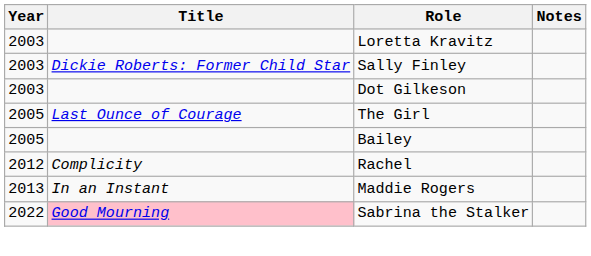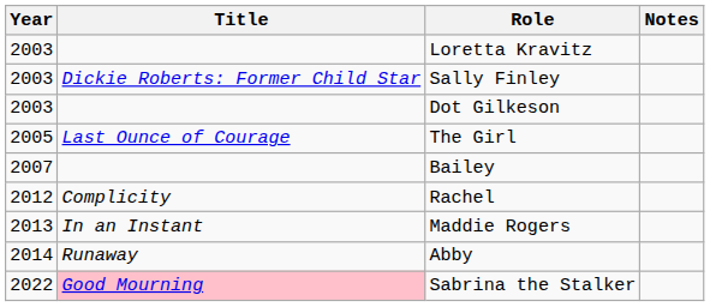Bailey | Year: 2005 -> 2007
+ row: 2014 | Runaway | Abby
